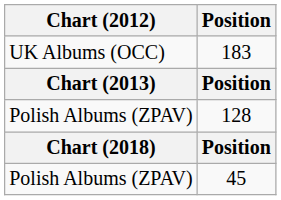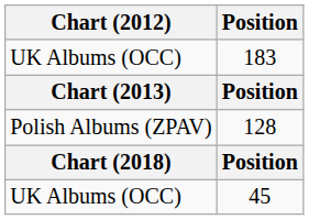45 | Chart (2012): Polish Albums (ZPAV) -> UK Albums (OCC)
